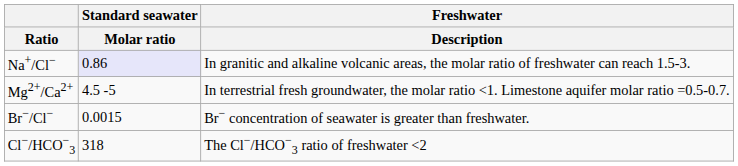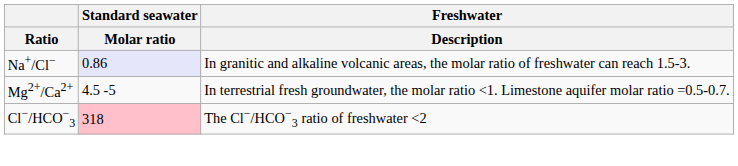- row: Br−/Cl− | 0.0015 | Br− concentration of seawater is greater than freshwater.
Cl−/HCO−3 | Standard seawater / Molar ratio: no background -> pink background
